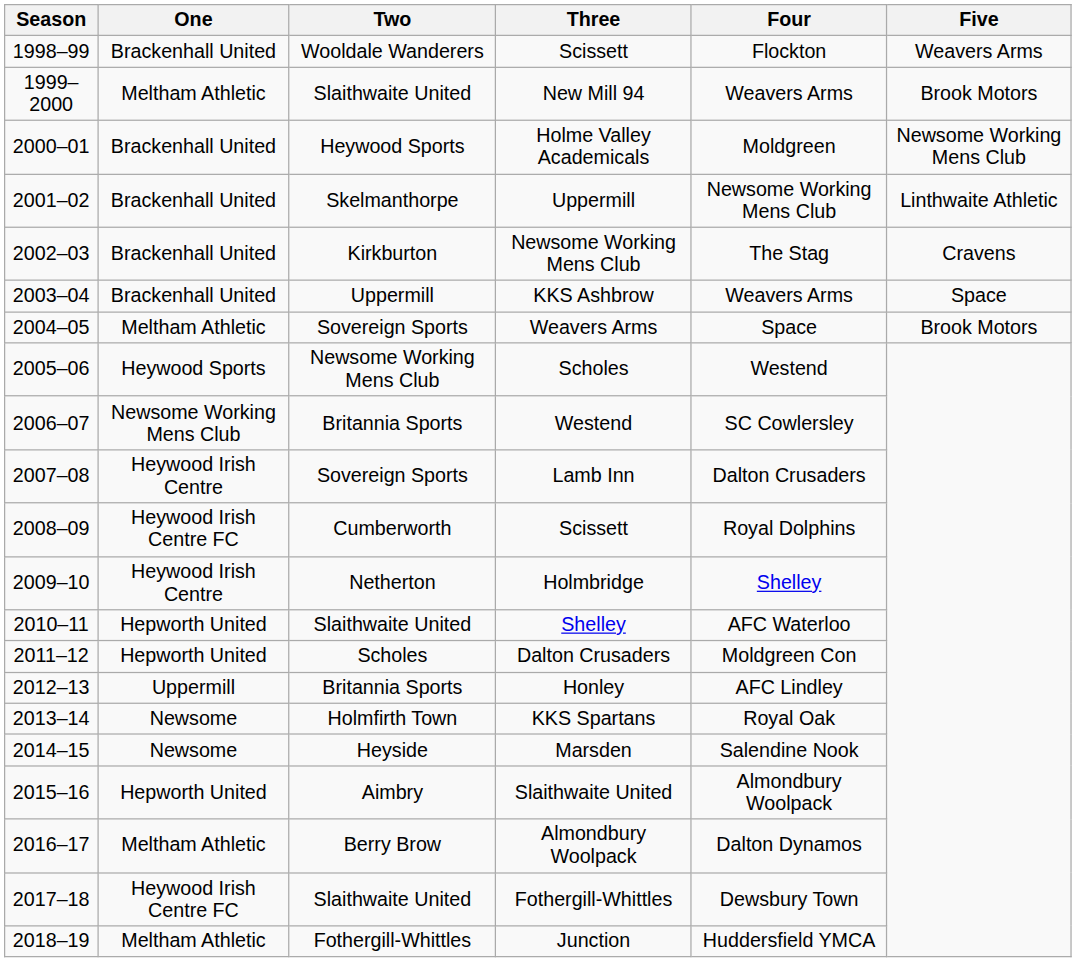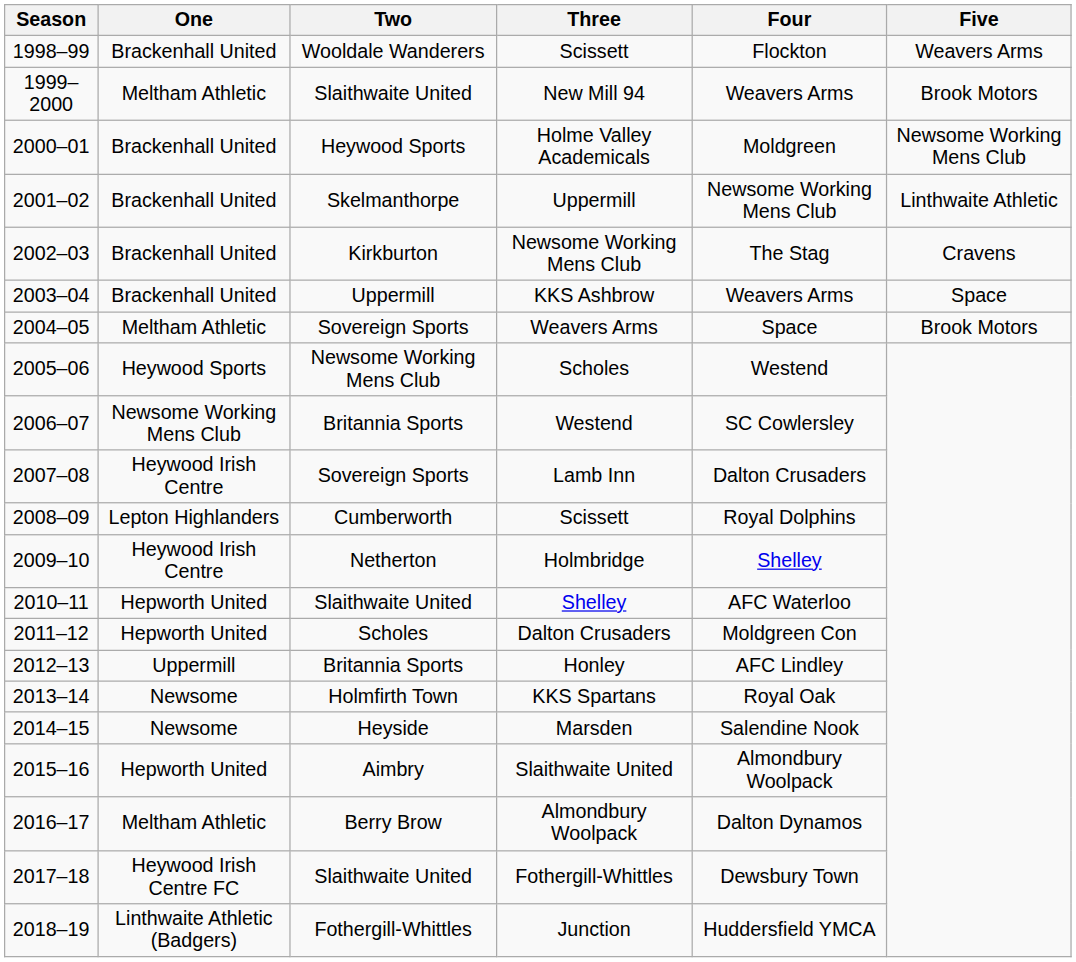2008–09 / Scissett | One: Heywood Irish Centre FC -> Lepton Highlanders
Junction | One: Meltham Athletic -> Linthwaite Athletic (Badgers)
